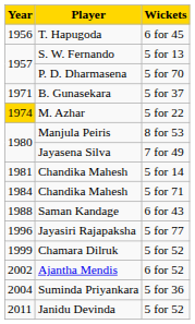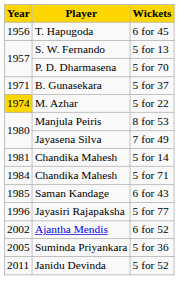Saman Kandage | Year: 1988 -> 1985
- row: 1999 | Chamara Dilruk | 5 for 52
Suminda Priyankara | Year: 2004 -> 2005
